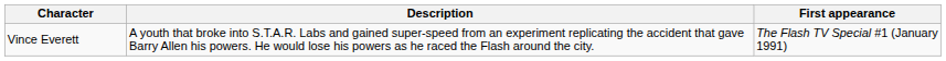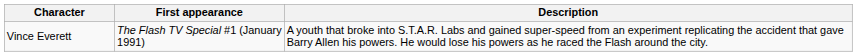columns swapped: First appearance <-> Description
